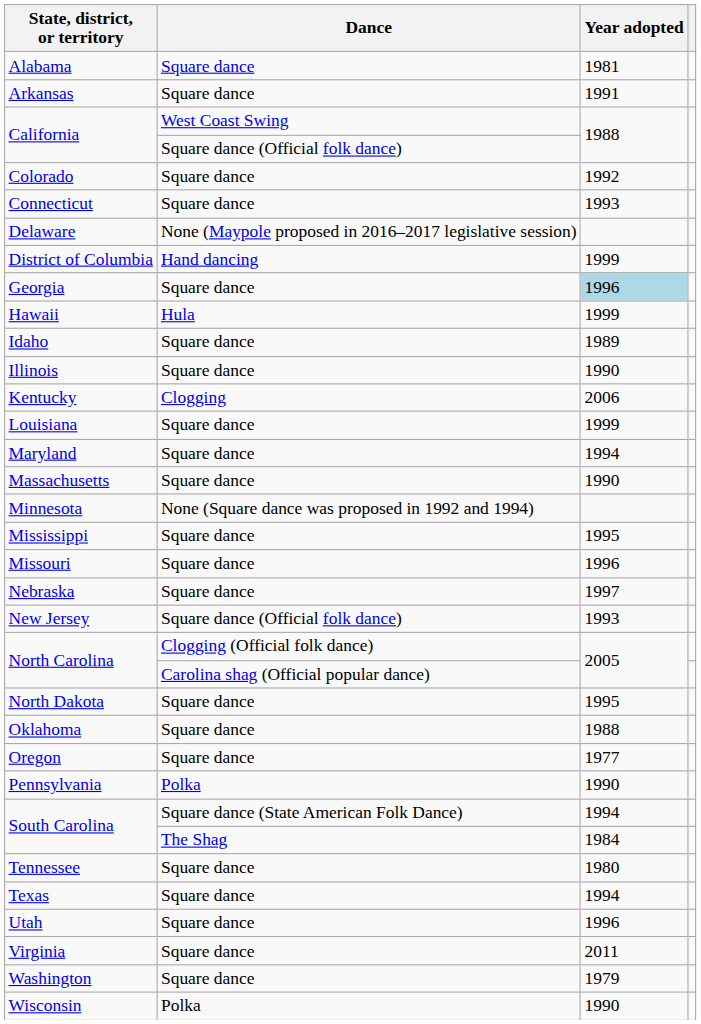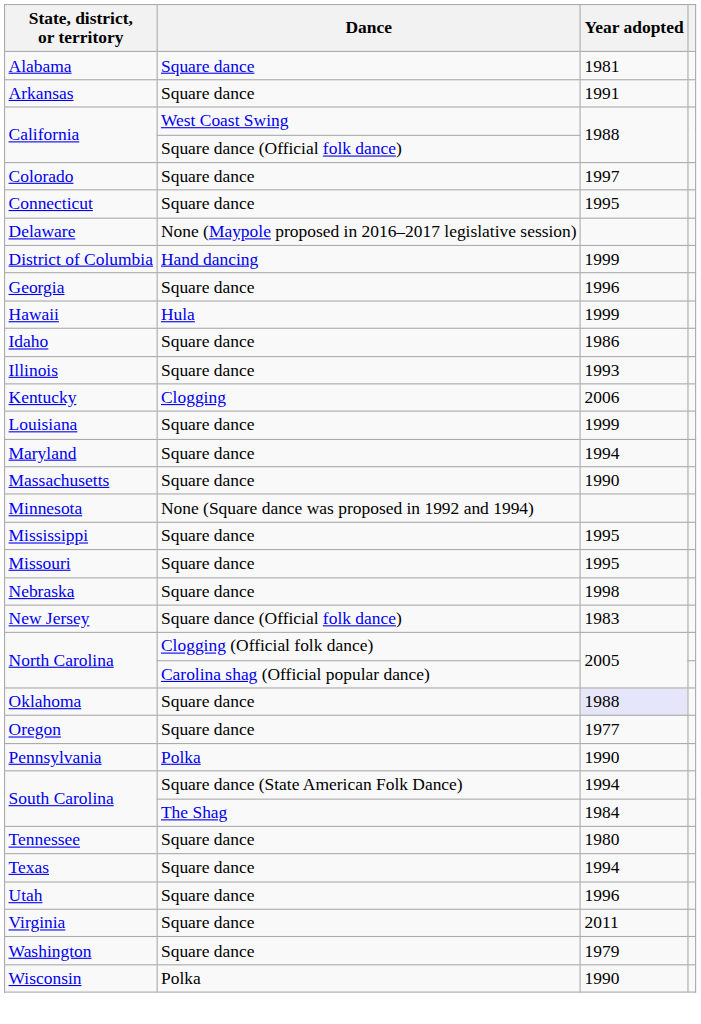Colorado | Year adopted: 1992 -> 1997
Connecticut | Year adopted: 1993 -> 1995
Georgia | Year adopted: lightblue background -> no background
Idaho | Year adopted: 1989 -> 1986
Illinois | Year adopted: 1990 -> 1993
Missouri | Year adopted: 1996 -> 1995
Nebraska | Year adopted: 1997 -> 1998
New Jersey | Year adopted: 1993 -> 1983
- row: North Dakota | Square dance | 1995
Oklahoma | Year adopted: no background -> lavender background
